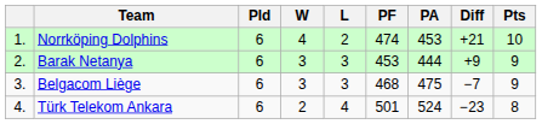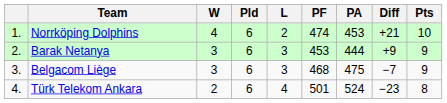columns swapped: Pld <-> W
